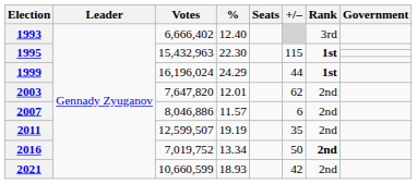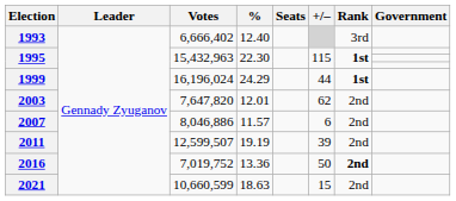2011 | +/–: 35 -> 39
2016 | %: 13.34 -> 13.36
2021 | %: 18.93 -> 18.63
2021 | +/–: 42 -> 15
